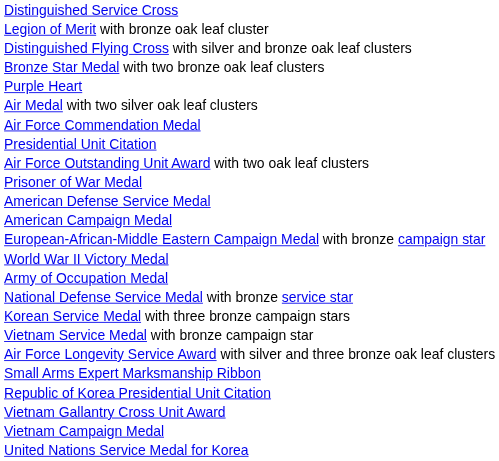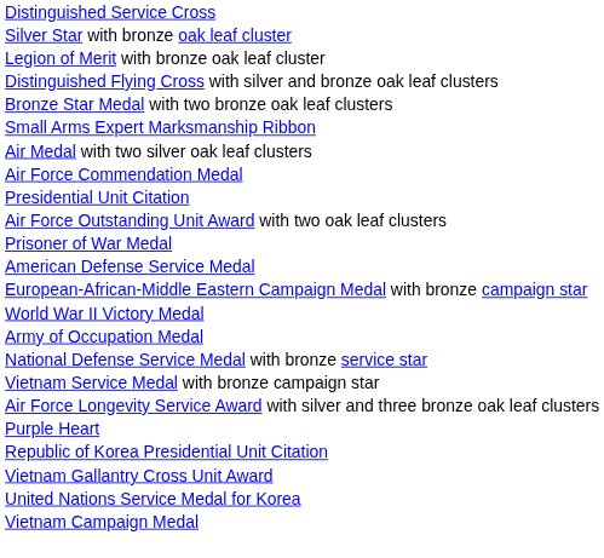+ row: Silver Star with bronze oak leaf cluster
rows swapped: Purple Heart <-> Small Arms Expert Marksmanship Ribbon
- row: American Campaign Medal
- row: Korean Service Medal with three bronze campaign stars
rows swapped: United Nations Service Medal for Korea <-> Vietnam Campaign Medal
